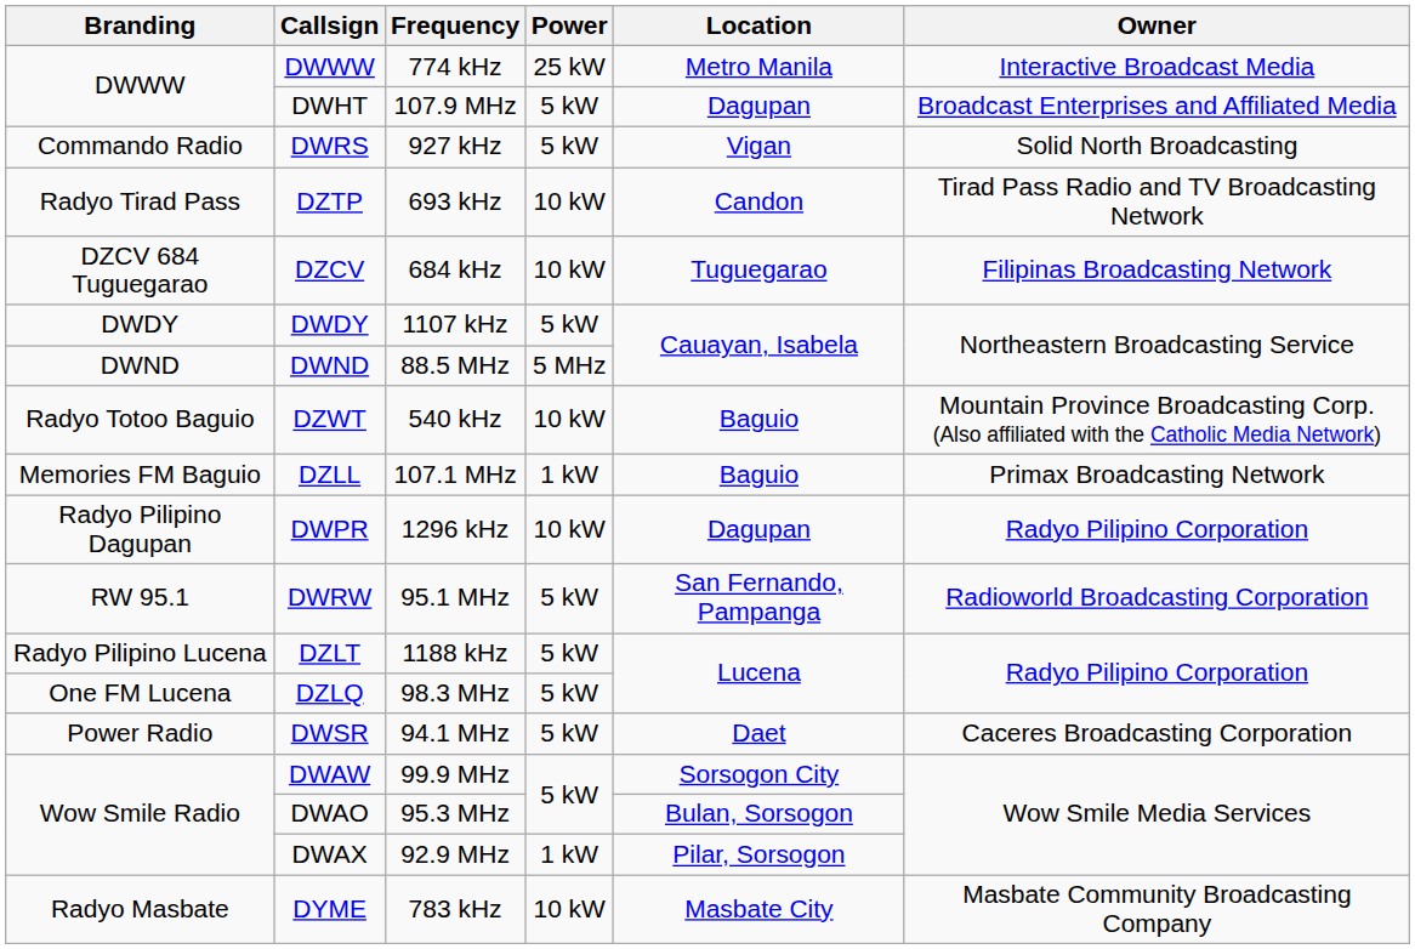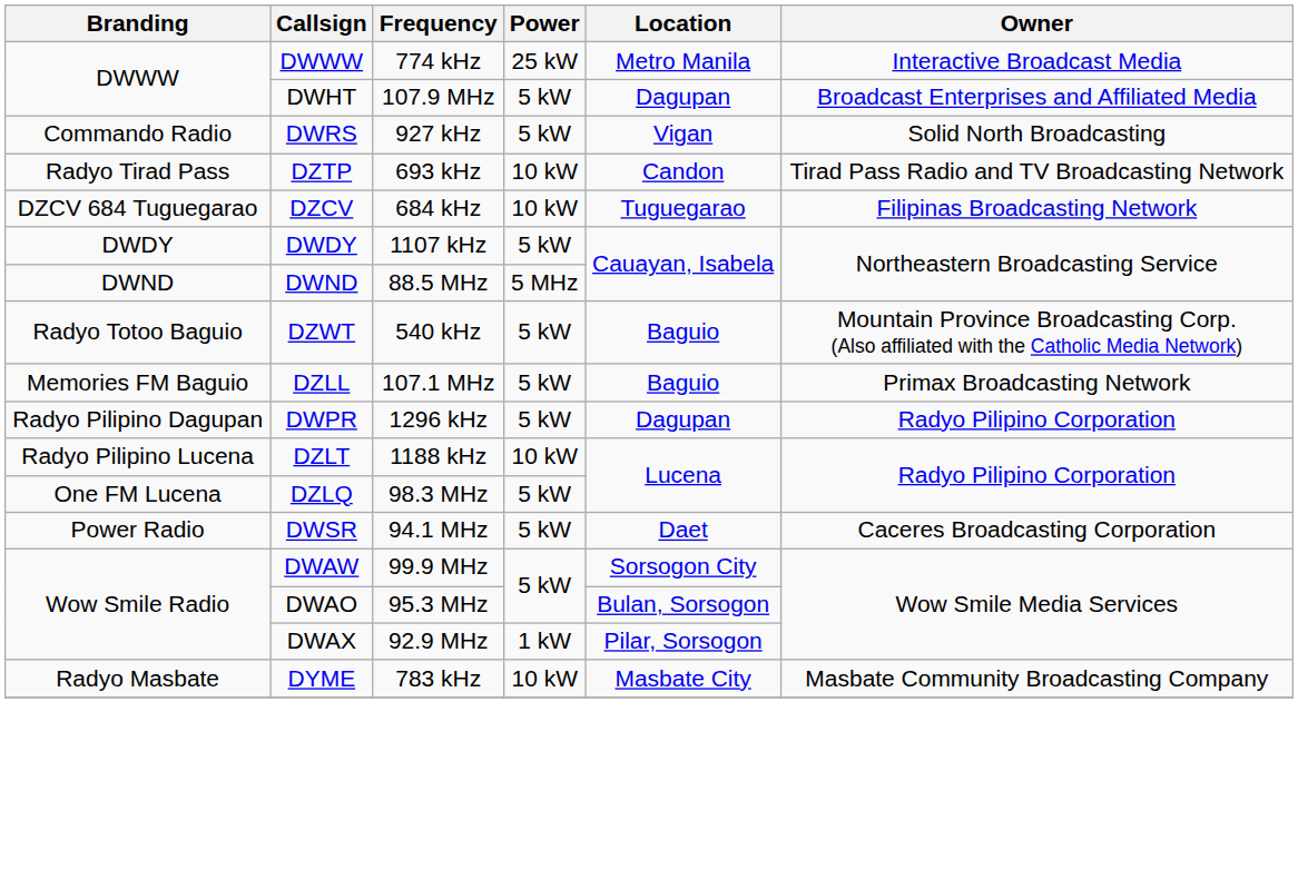DZWT | Power: 10 kW -> 5 kW
DZLL | Power: 1 kW -> 5 kW
DWPR | Power: 10 kW -> 5 kW
- row: RW 95.1 | DWRW | 95.1 MHz | 5 kW | San Fernando, Pampanga | Radioworld Broadcasting Corporation
DZLT | Power: 5 kW -> 10 kW
